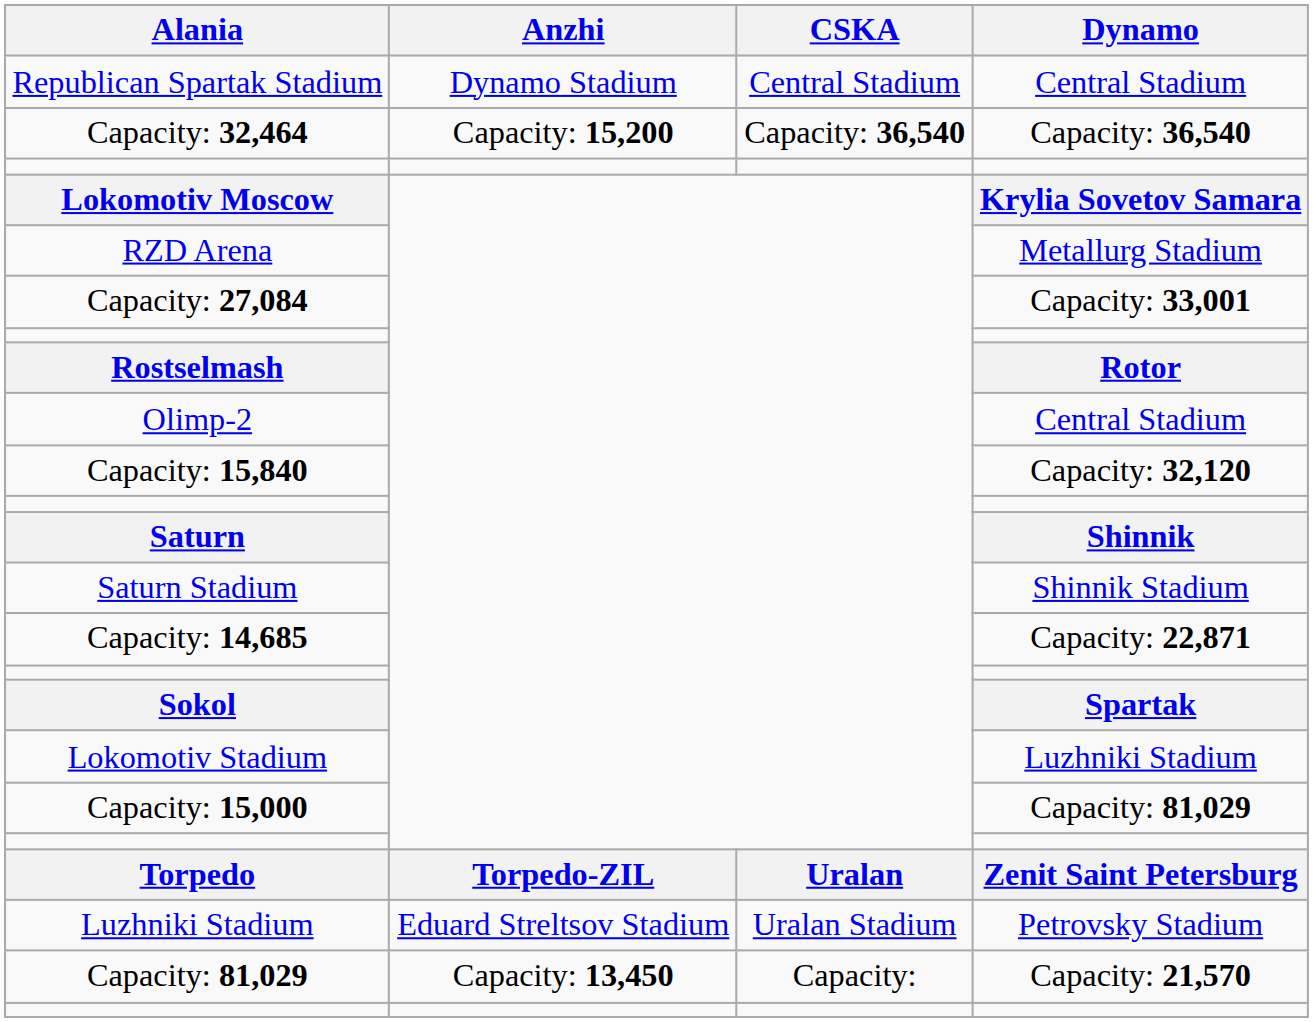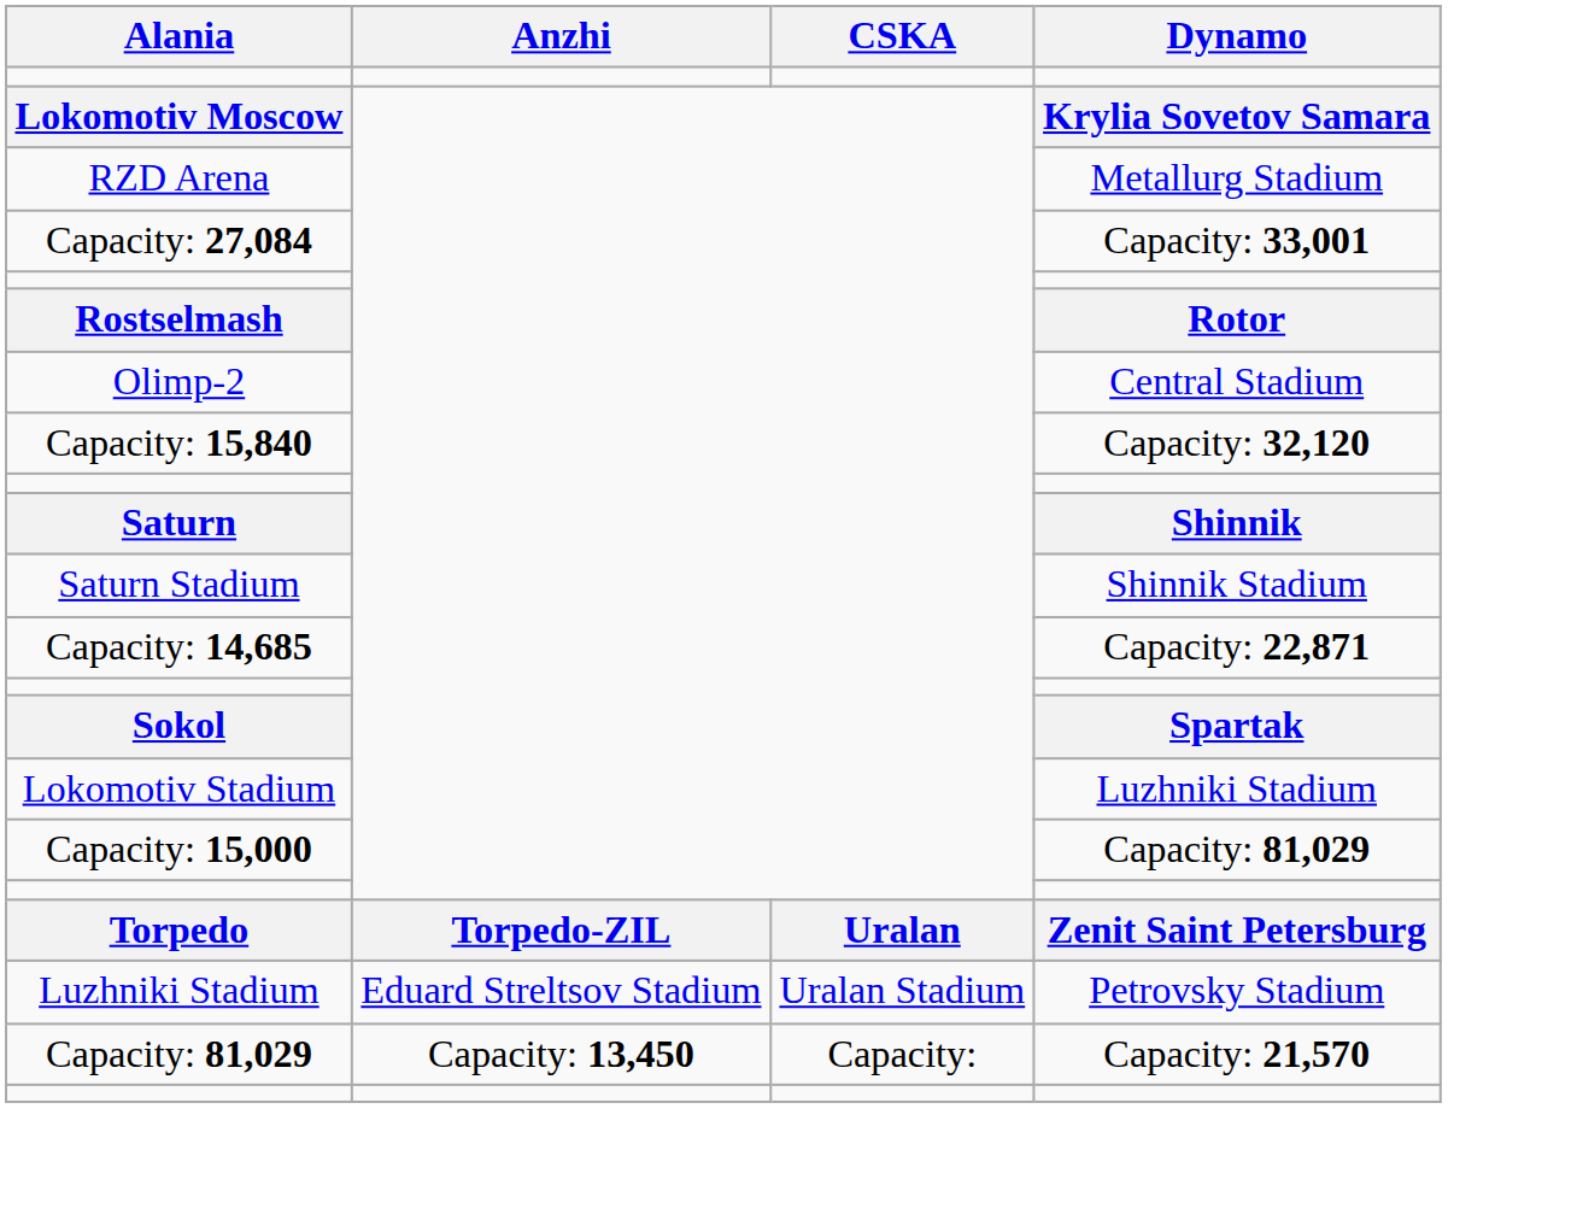- row: Republican Spartak Stadium | Dynamo Stadium | Central Stadium | Central Stadium
- row: Capacity: 32,464 | Capacity: 15,200 | Capacity: 36,540 | Capacity: 36,540
